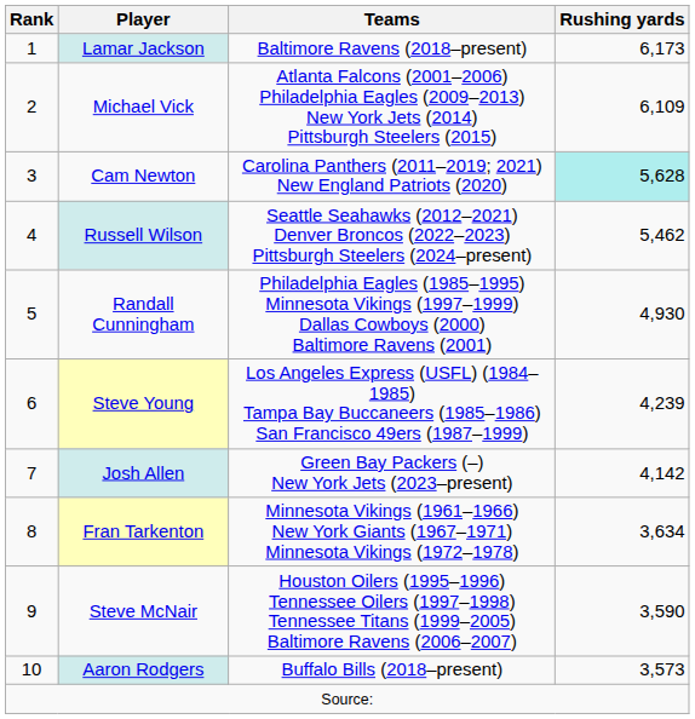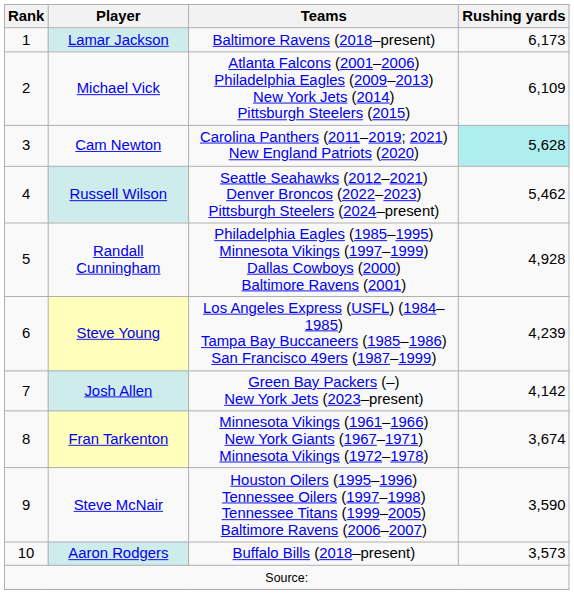Randall Cunningham | Rushing yards: 4,930 -> 4,928
Fran Tarkenton | Rushing yards: 3,634 -> 3,674
